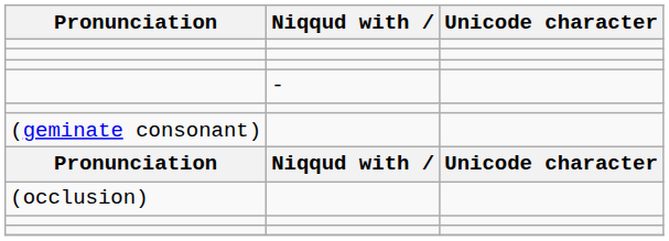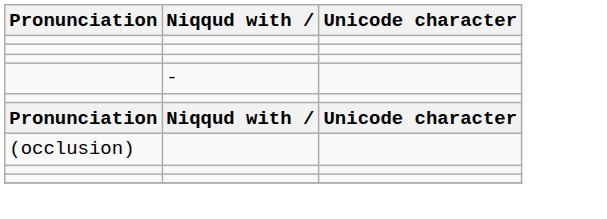- row: (geminate consonant)
